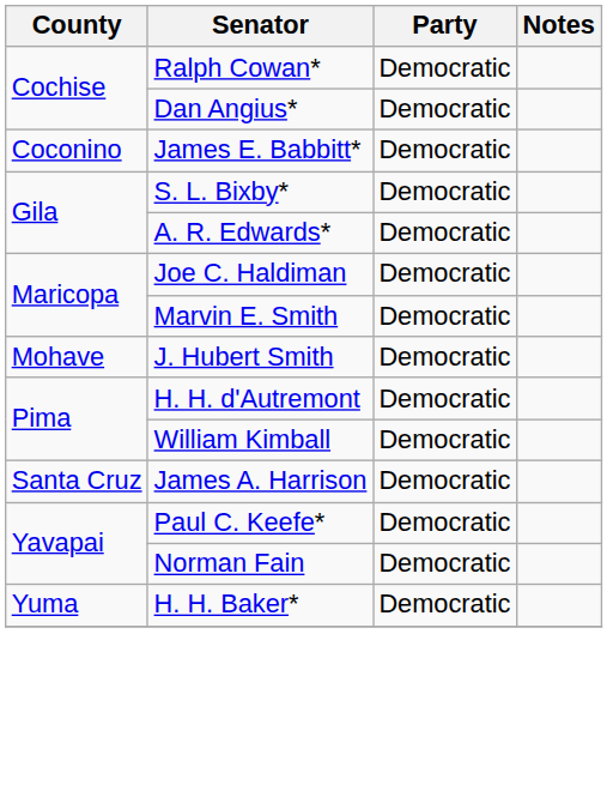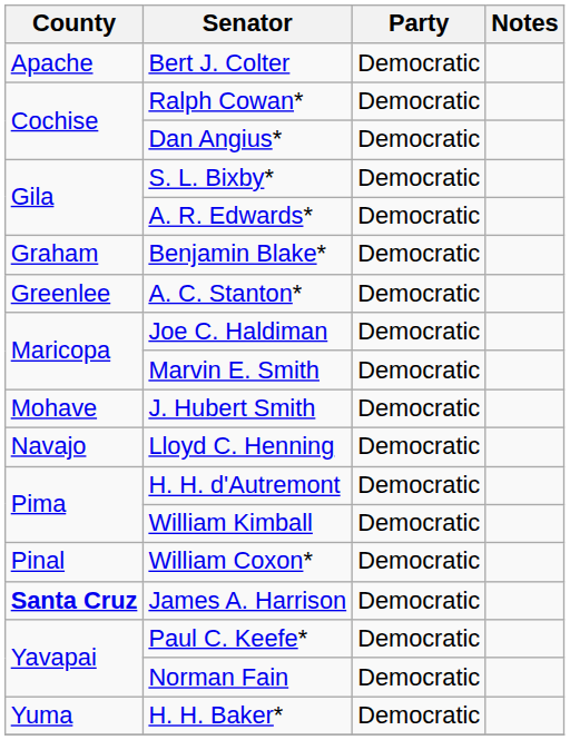+ row: Apache | Bert J. Colter | Democratic
- row: Coconino | James E. Babbitt* | Democratic
+ row: Graham | Benjamin Blake* | Democratic
+ row: Greenlee | A. C. Stanton* | Democratic
+ row: Navajo | Lloyd C. Henning | Democratic
+ row: Pinal | William Coxon* | Democratic
James A. Harrison | County: normal -> bold
